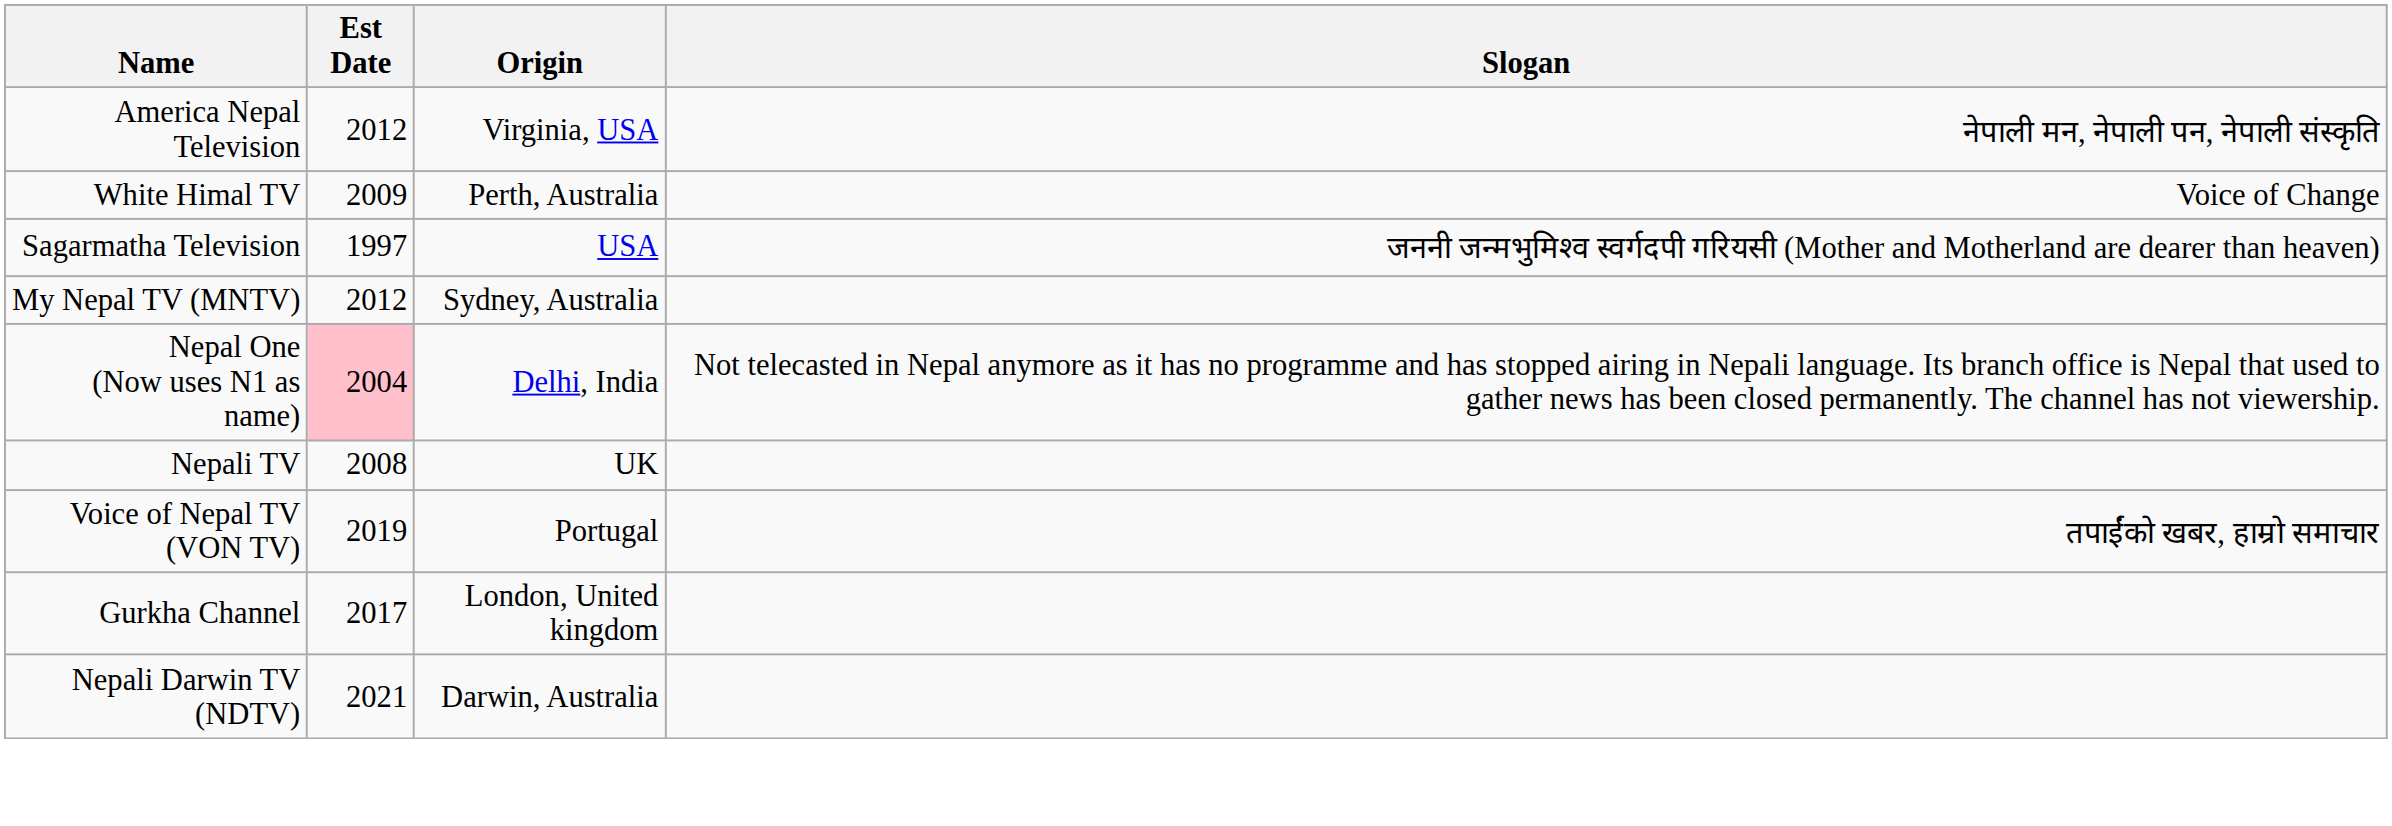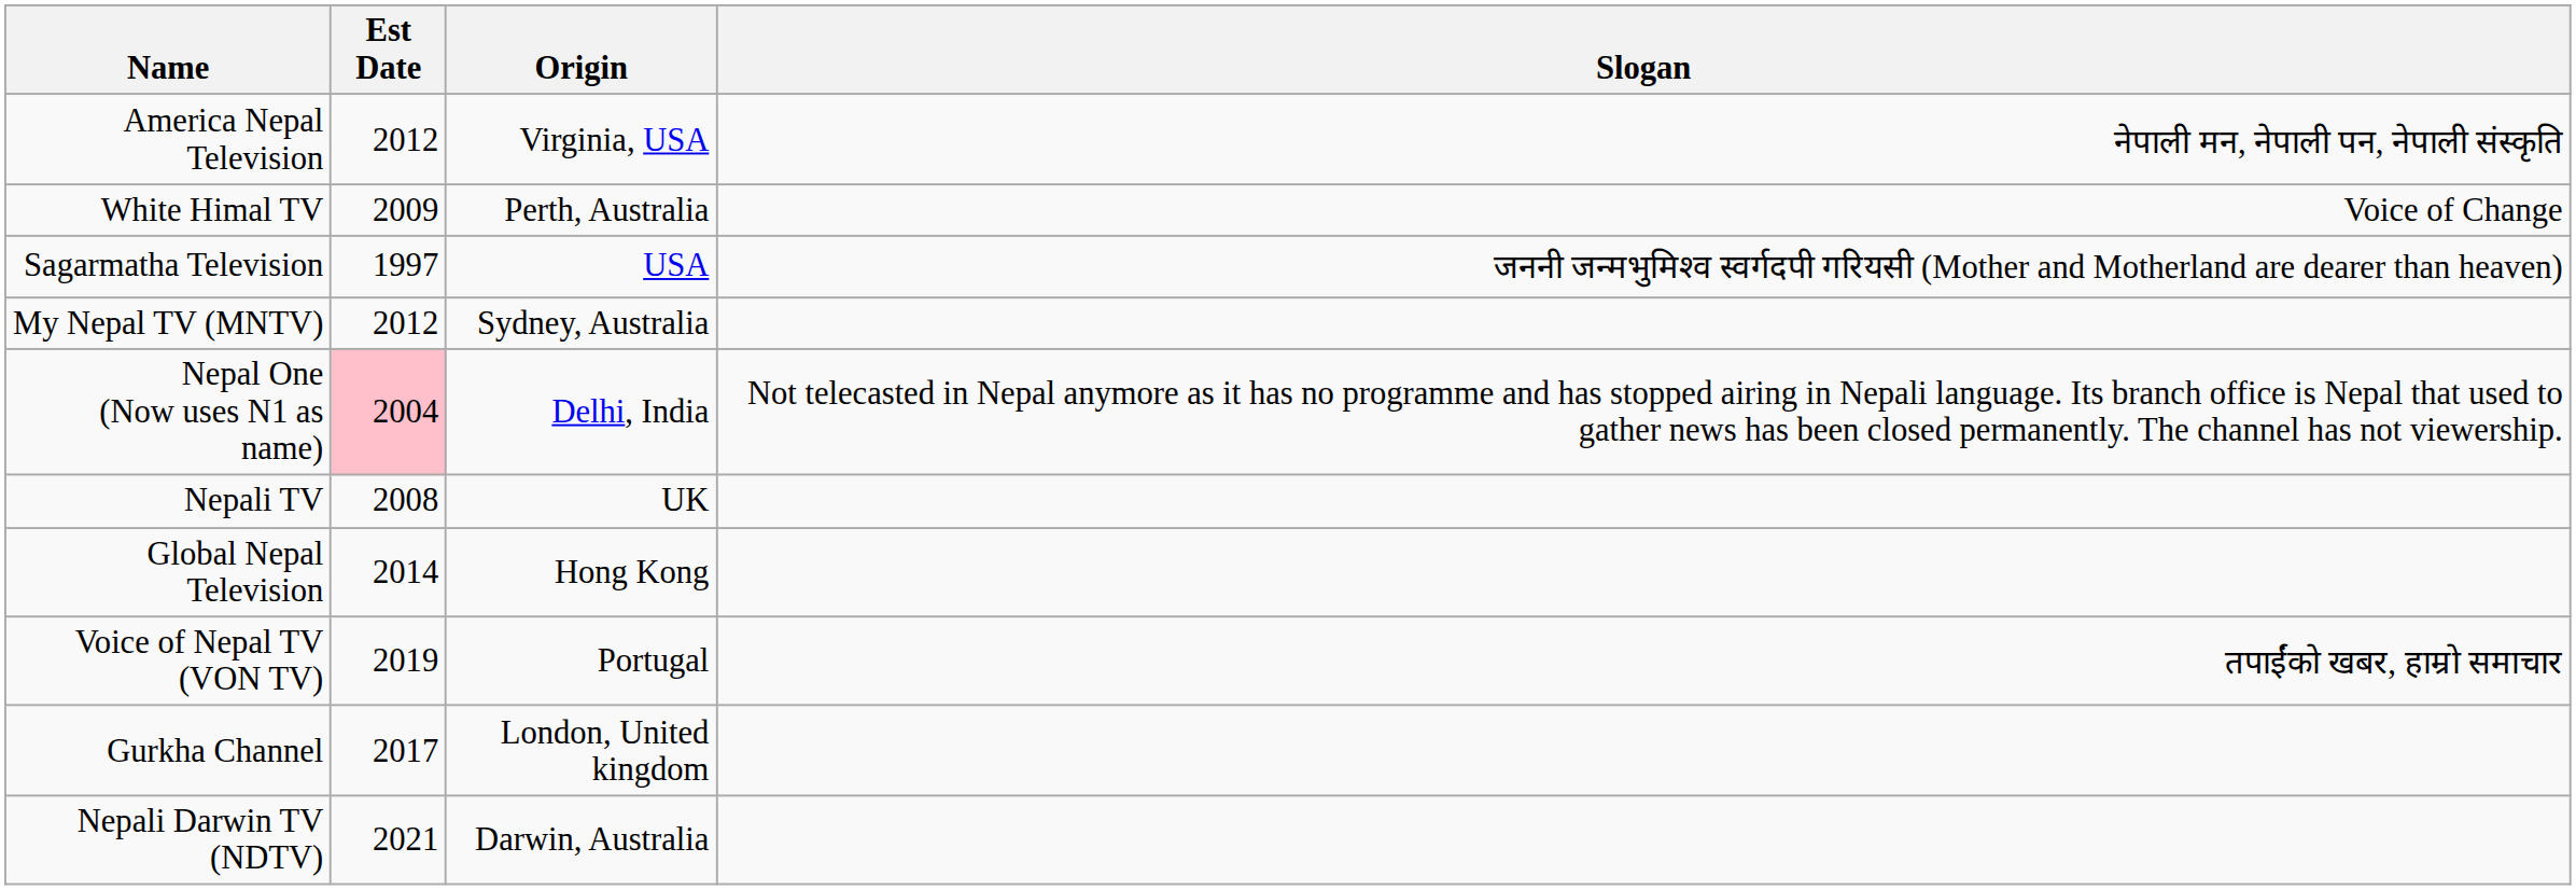+ row: Global Nepal Television | 2014 | Hong Kong
